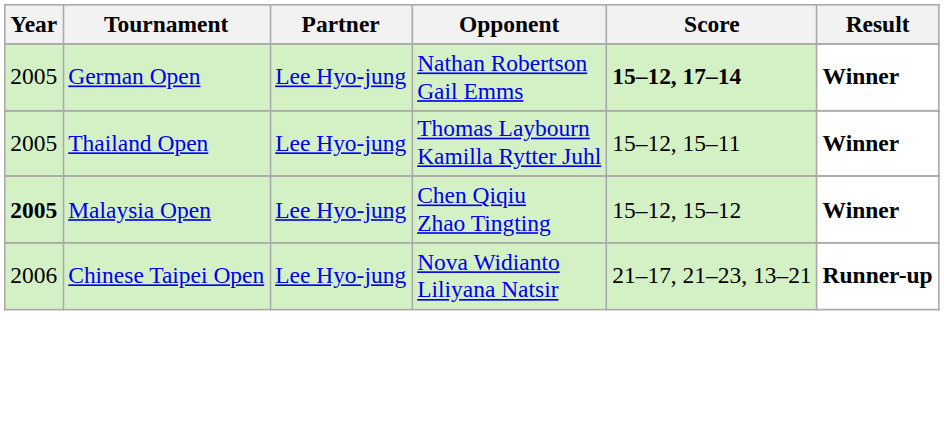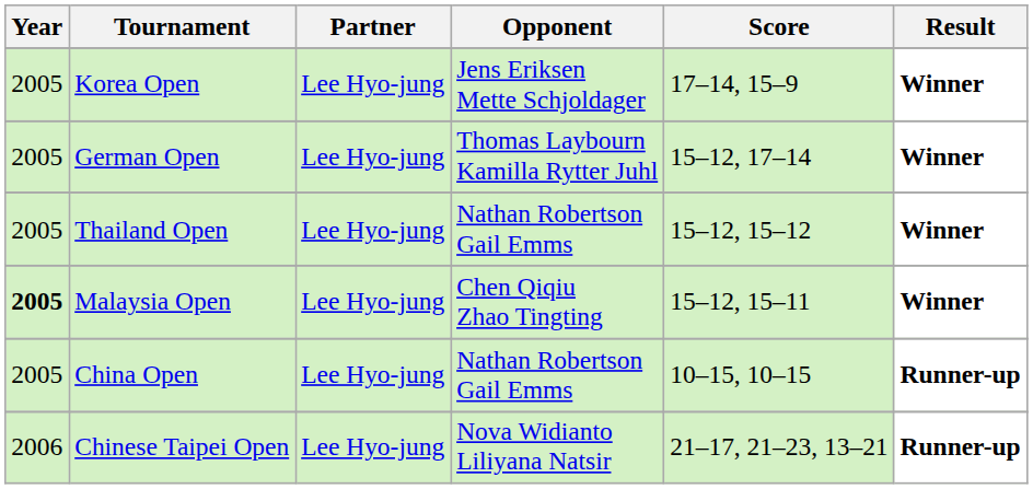+ row: 2005 | Korea Open | Lee Hyo-jung | Jens Eriksen Mette Schjoldager | 17–14, 15–9 | Winner
German Open | Opponent: Nathan Robertson Gail Emms -> Thomas Laybourn Kamilla Rytter Juhl
German Open | Score: bold -> normal
Thailand Open | Opponent: Thomas Laybourn Kamilla Rytter Juhl -> Nathan Robertson Gail Emms
Thailand Open | Score: 15–12, 15–11 -> 15–12, 15–12
Malaysia Open | Score: 15–12, 15–12 -> 15–12, 15–11
+ row: 2005 | China Open | Lee Hyo-jung | Nathan Robertson Gail Emms | 10–15, 10–15 | Runner-up
